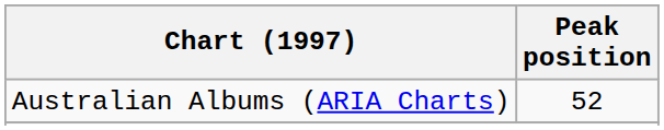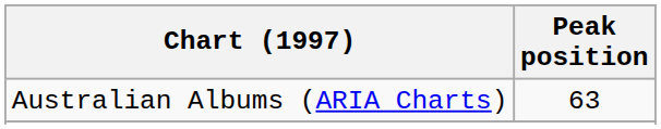Australian Albums (ARIA Charts) | Peak position: 52 -> 63
